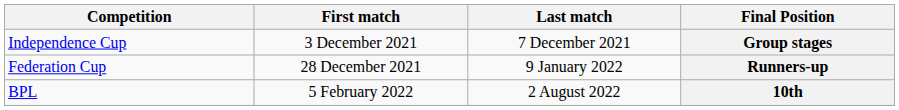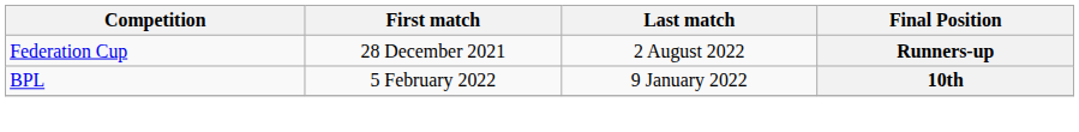- row: Independence Cup | 3 December 2021 | 7 December 2021 | Group stages
Runners-up | Last match: 9 January 2022 -> 2 August 2022
10th | Last match: 2 August 2022 -> 9 January 2022
